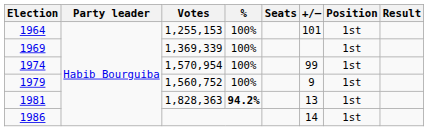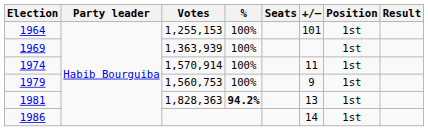1969 | Votes: 1,369,339 -> 1,363,939
1974 | Votes: 1,570,954 -> 1,570,914
1974 | +/–: 99 -> 11
1979 | Votes: 1,560,752 -> 1,560,753
